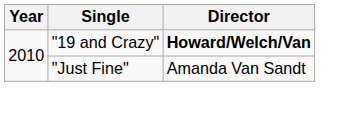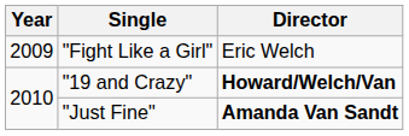+ row: 2009 | "Fight Like a Girl" | Eric Welch
"Just Fine" | Director: normal -> bold
